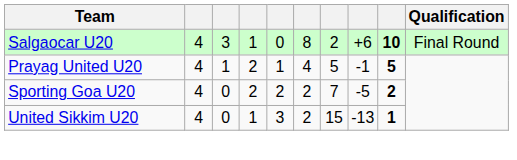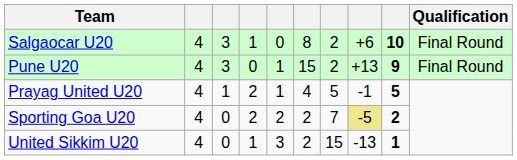+ row: Pune U20 | 4 | 3 | 0 | 1 | 15 | 2 | +13 | 9 | Final Round
Sporting Goa U20 | column 8: no background -> khaki background
